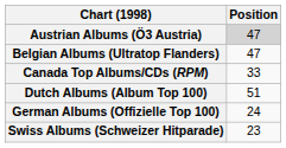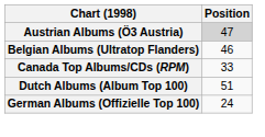Belgian Albums (Ultratop Flanders) | Position: 47 -> 46
- row: Swiss Albums (Schweizer Hitparade) | 23
